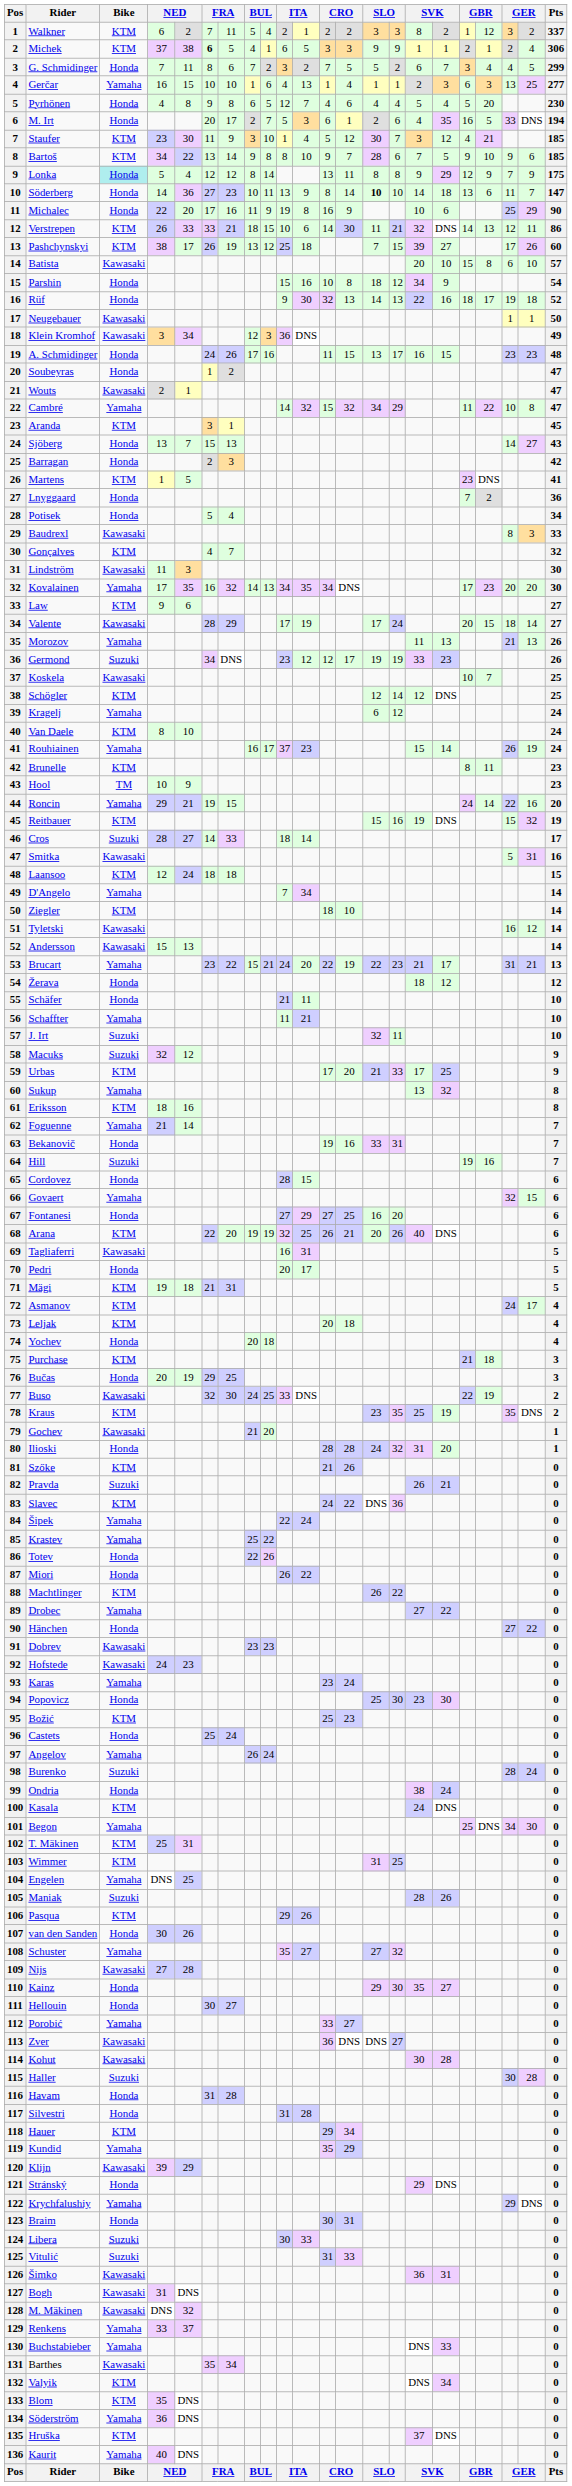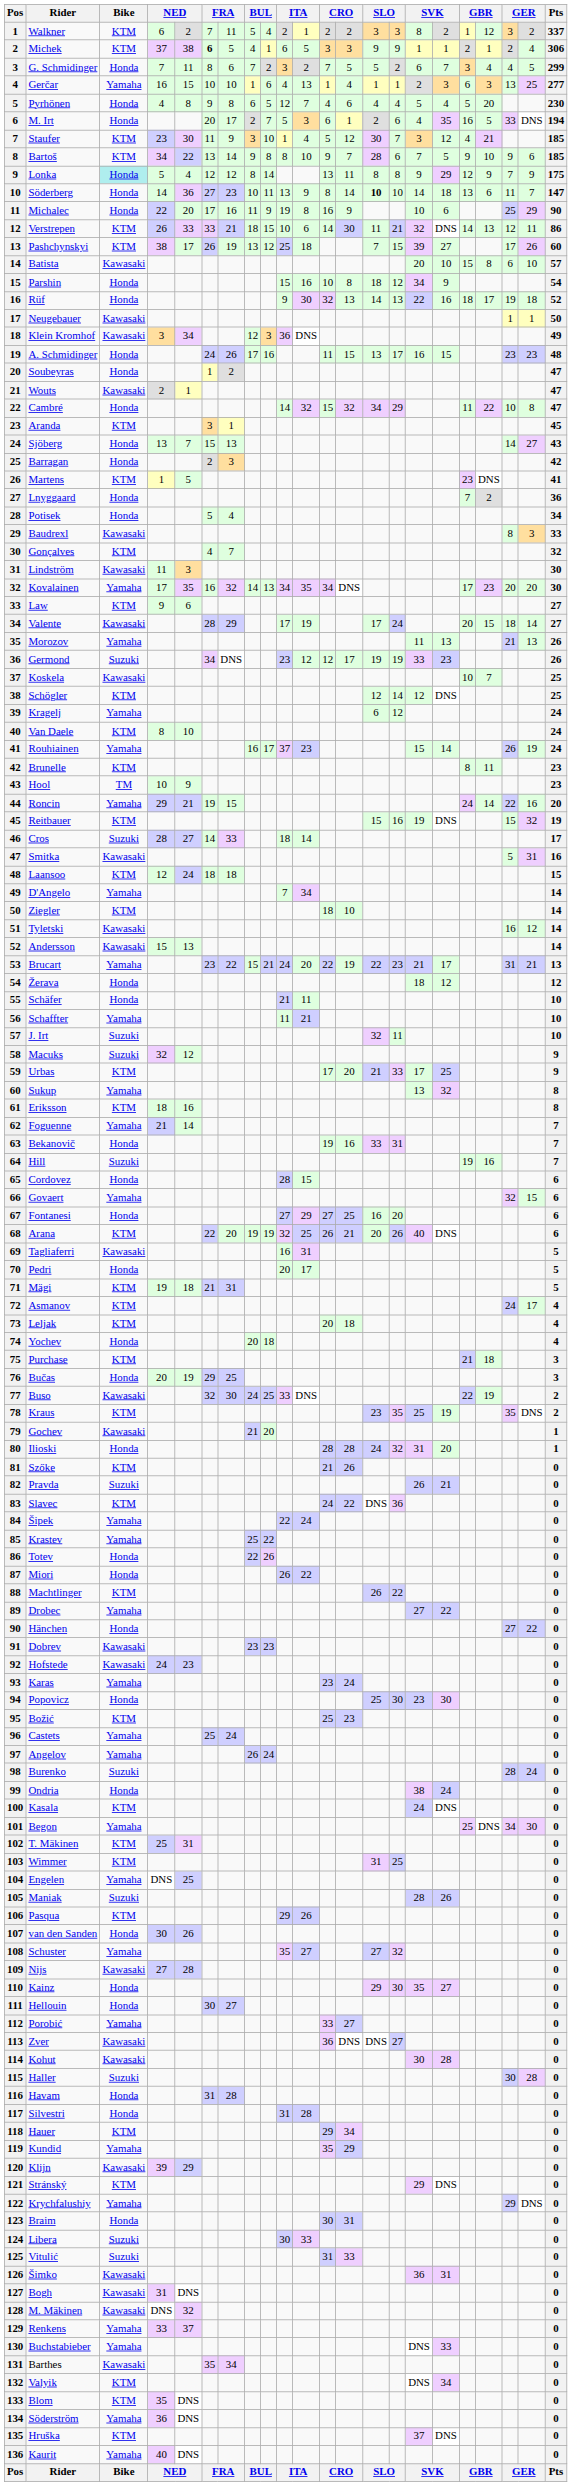Cambré | Bike: Yamaha -> Honda
Castets | Bike: Honda -> Yamaha
Stránský | Bike: Honda -> KTM
